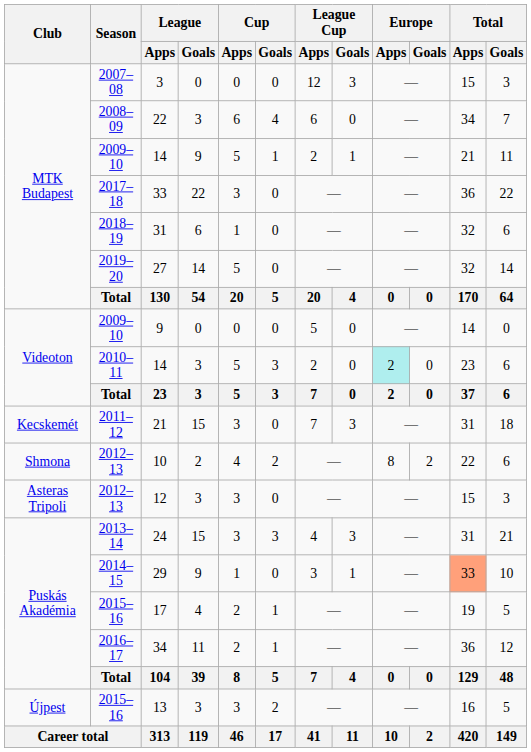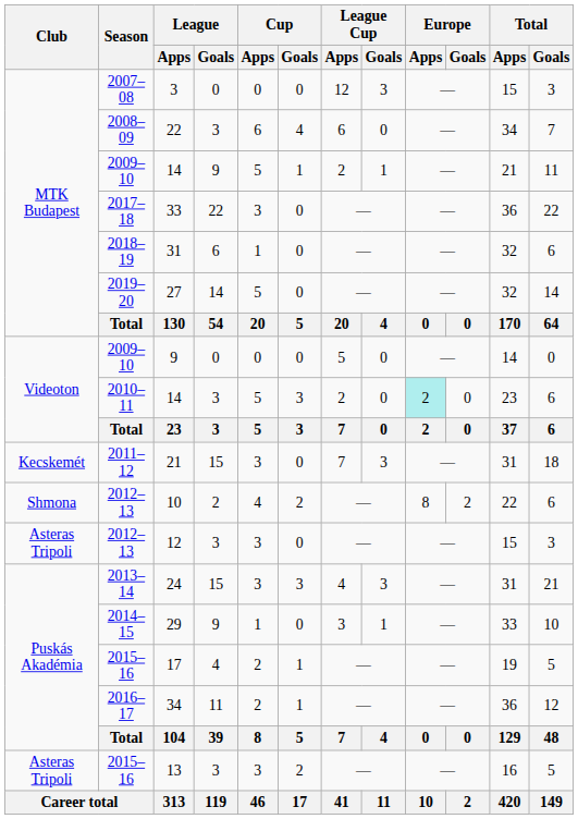29 | Total / Apps: lightsalmon background -> no background
13 | Club: Újpest -> Asteras Tripoli
